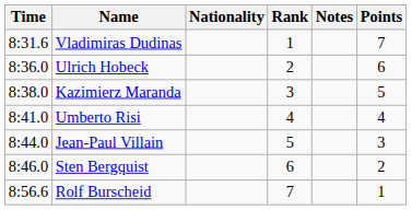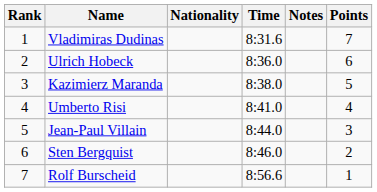columns swapped: Rank <-> Time
